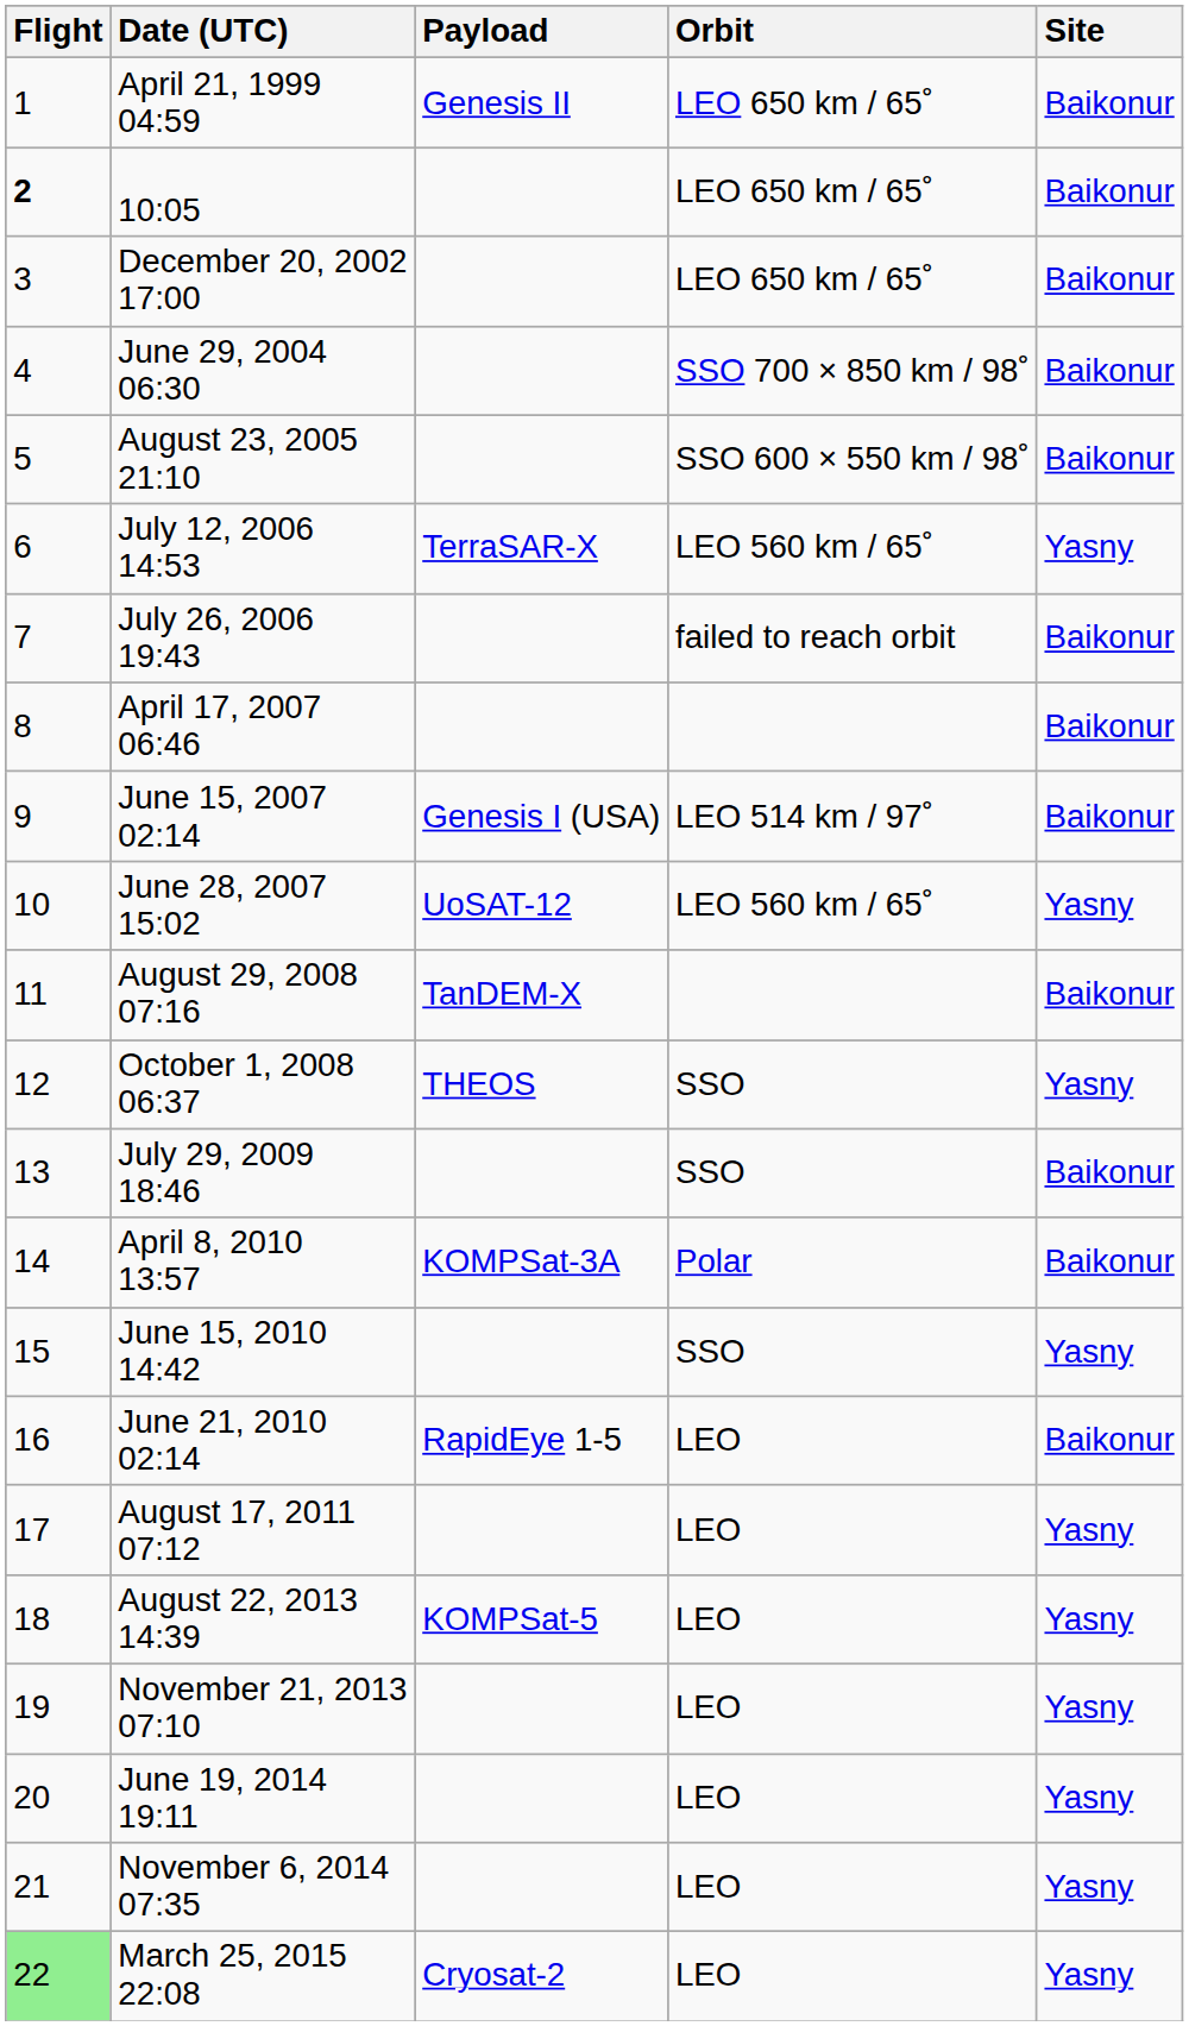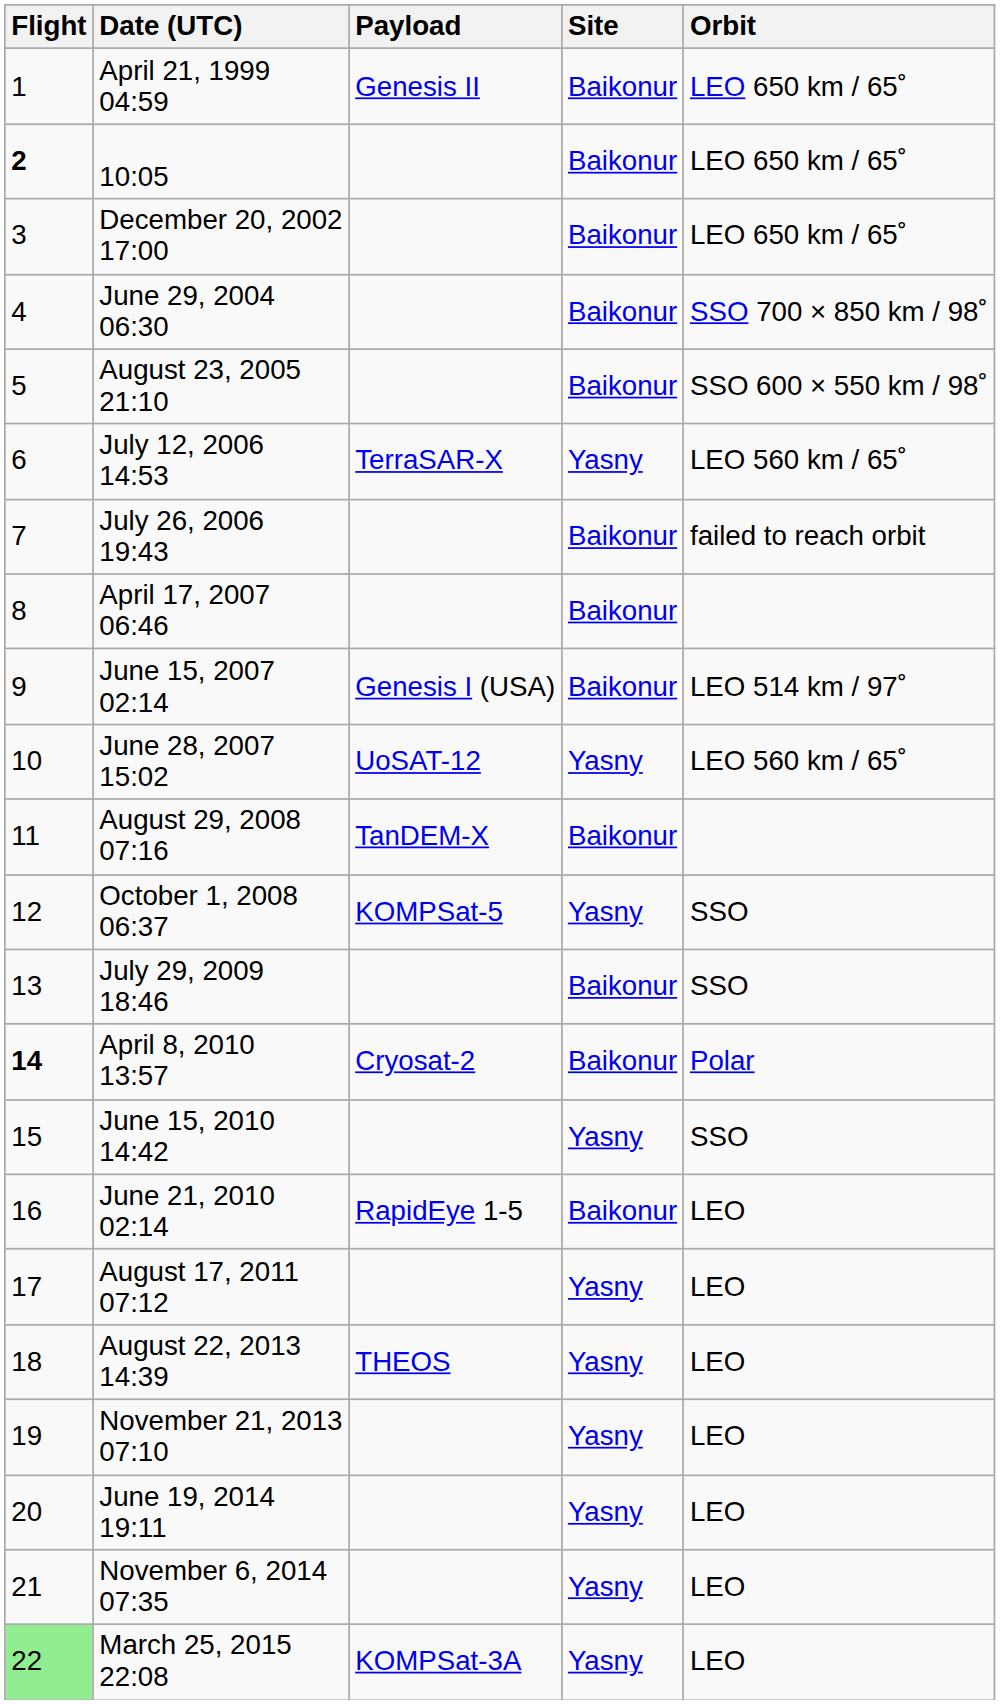columns swapped: Orbit <-> Site
October 1, 2008 06:37 | Payload: THEOS -> KOMPSat-5
April 8, 2010 13:57 | Flight: normal -> bold
April 8, 2010 13:57 | Payload: KOMPSat-3A -> Cryosat-2
August 22, 2013 14:39 | Payload: KOMPSat-5 -> THEOS
March 25, 2015 22:08 | Payload: Cryosat-2 -> KOMPSat-3A
